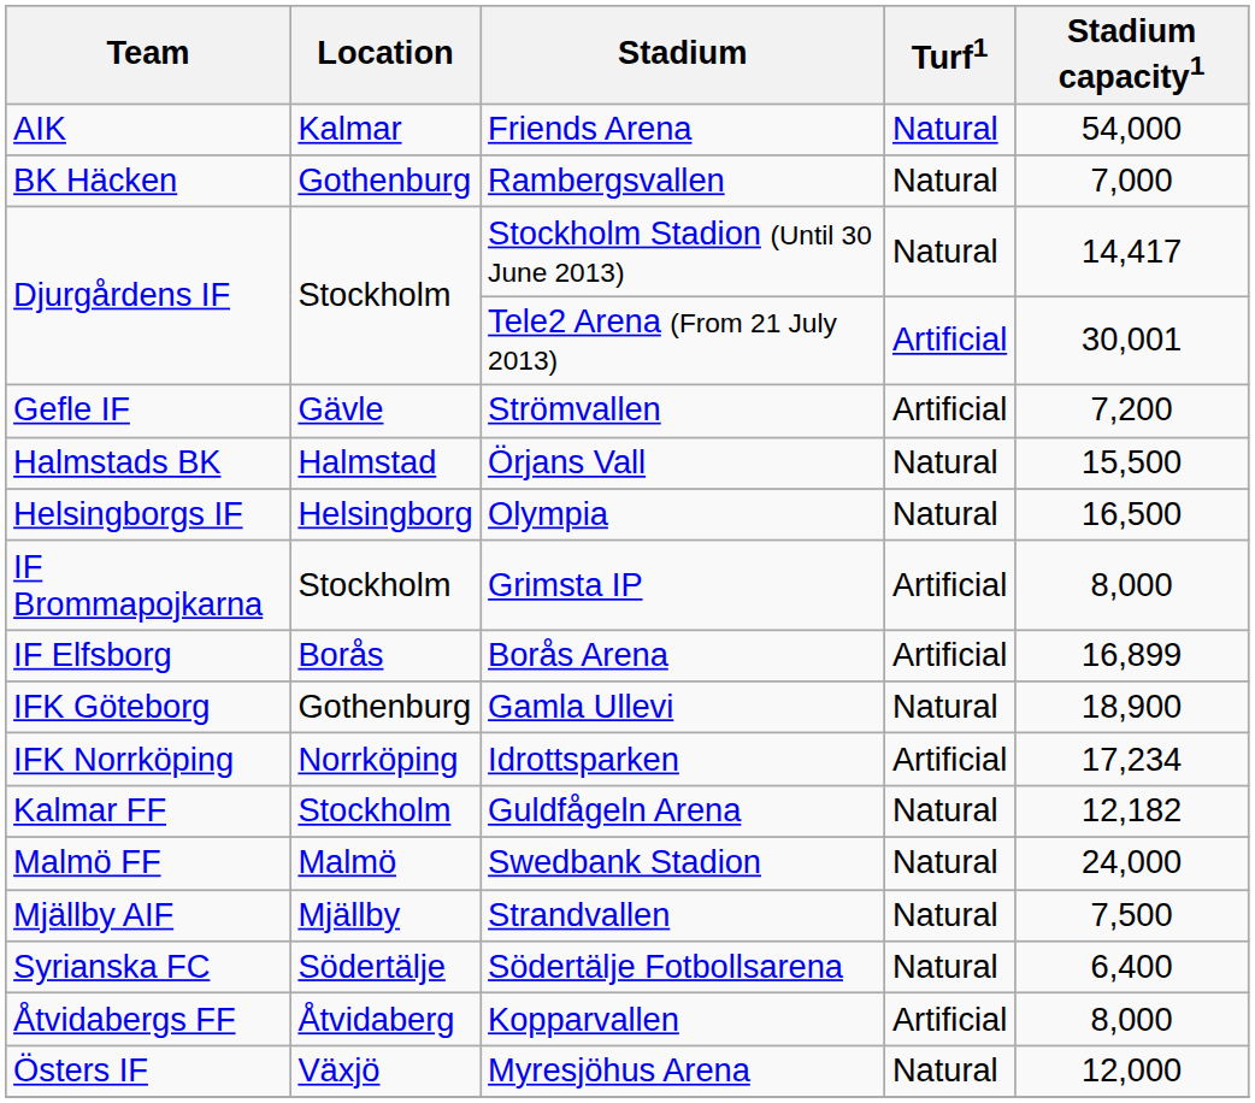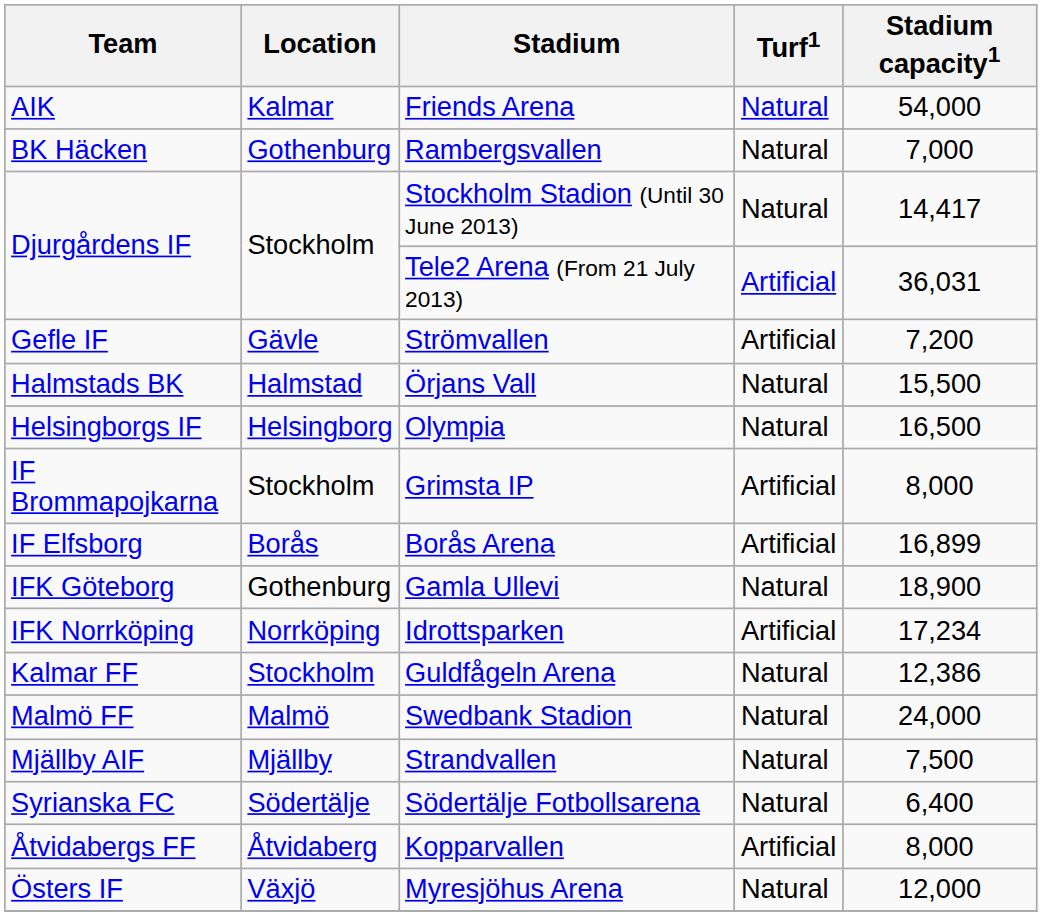Tele2 Arena (From 21 July 2013) | Stadium capacity1: 30,001 -> 36,031
Guldfågeln Arena | Stadium capacity1: 12,182 -> 12,386
